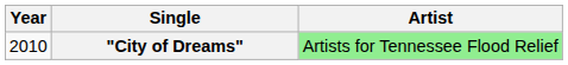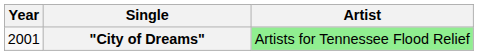"City of Dreams" | Year: 2010 -> 2001
